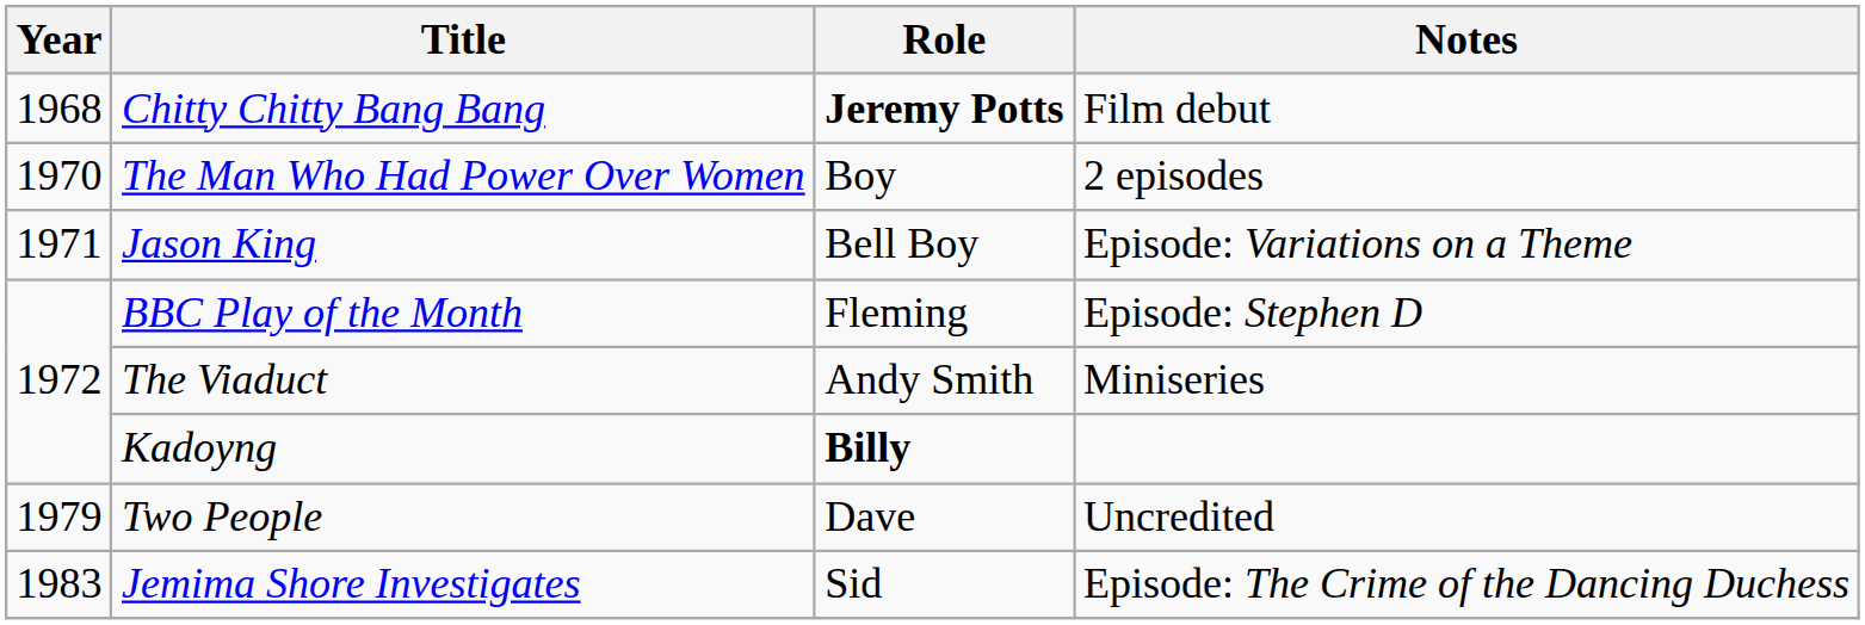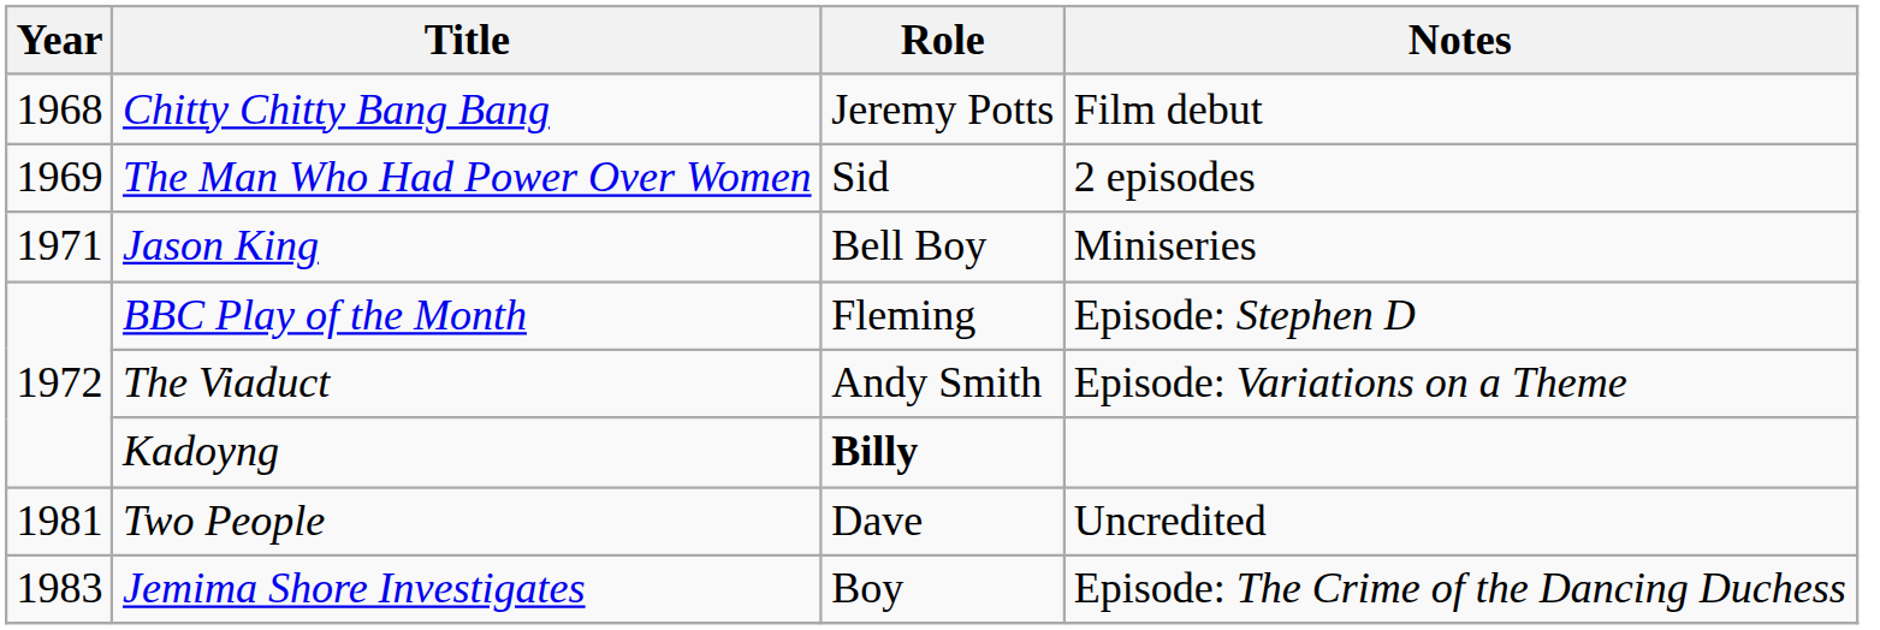Chitty Chitty Bang Bang | Role: bold -> normal
The Man Who Had Power Over Women | Year: 1970 -> 1969
The Man Who Had Power Over Women | Role: Boy -> Sid
Jason King | Notes: Episode: Variations on a Theme -> Miniseries
The Viaduct | Notes: Miniseries -> Episode: Variations on a Theme
Two People | Year: 1979 -> 1981
Jemima Shore Investigates | Role: Sid -> Boy
